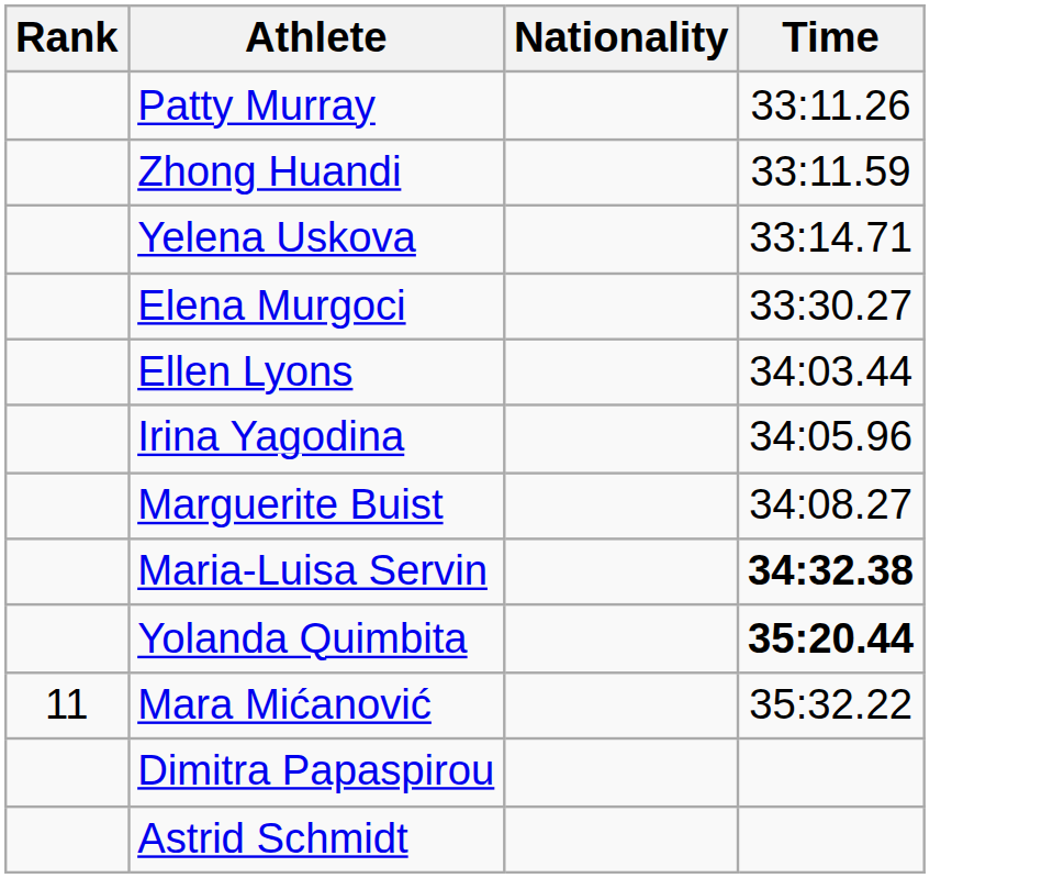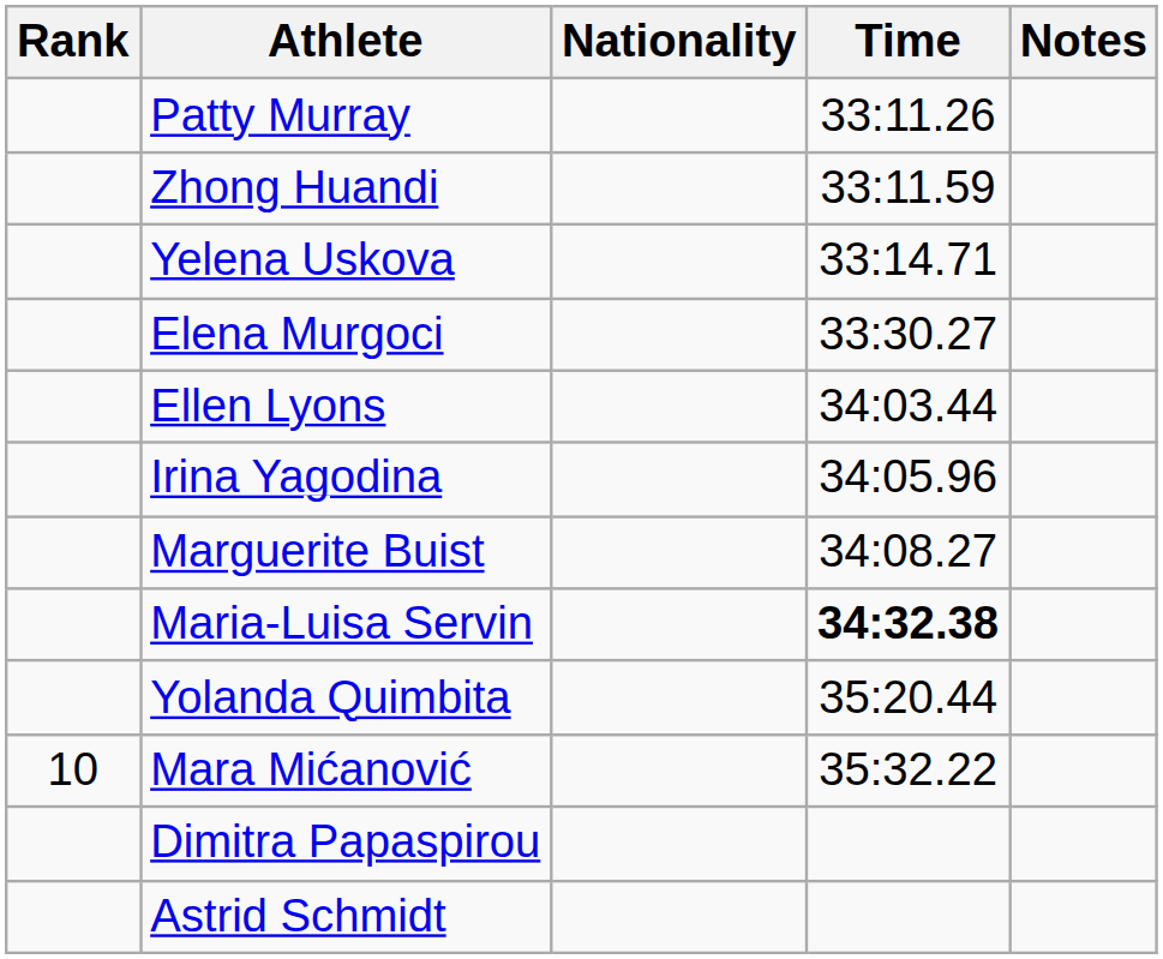+ column: Notes
Yolanda Quimbita | Time: bold -> normal
Mara Mićanović | Rank: 11 -> 10
